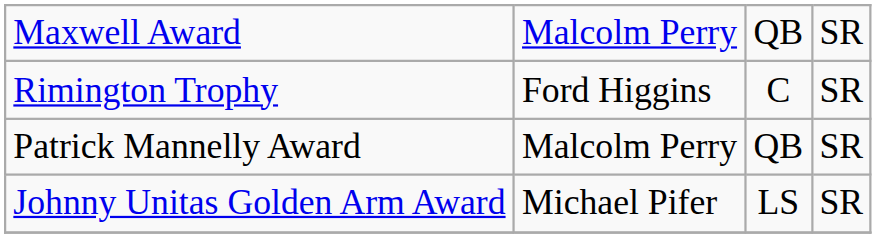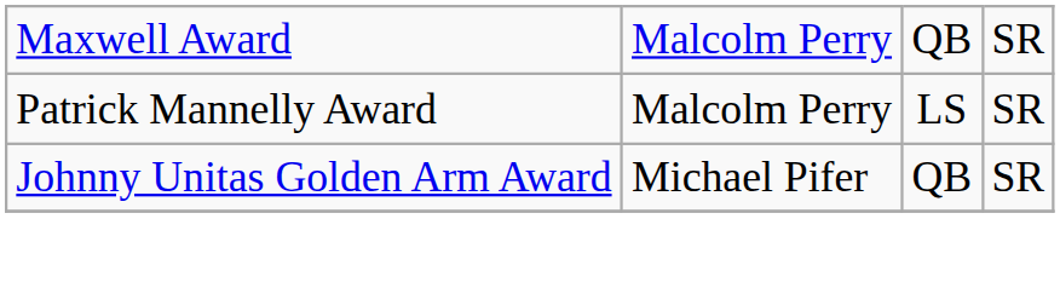- row: Rimington Trophy | Ford Higgins | C | SR
Patrick Mannelly Award | column 3: QB -> LS
Johnny Unitas Golden Arm Award | column 3: LS -> QB
